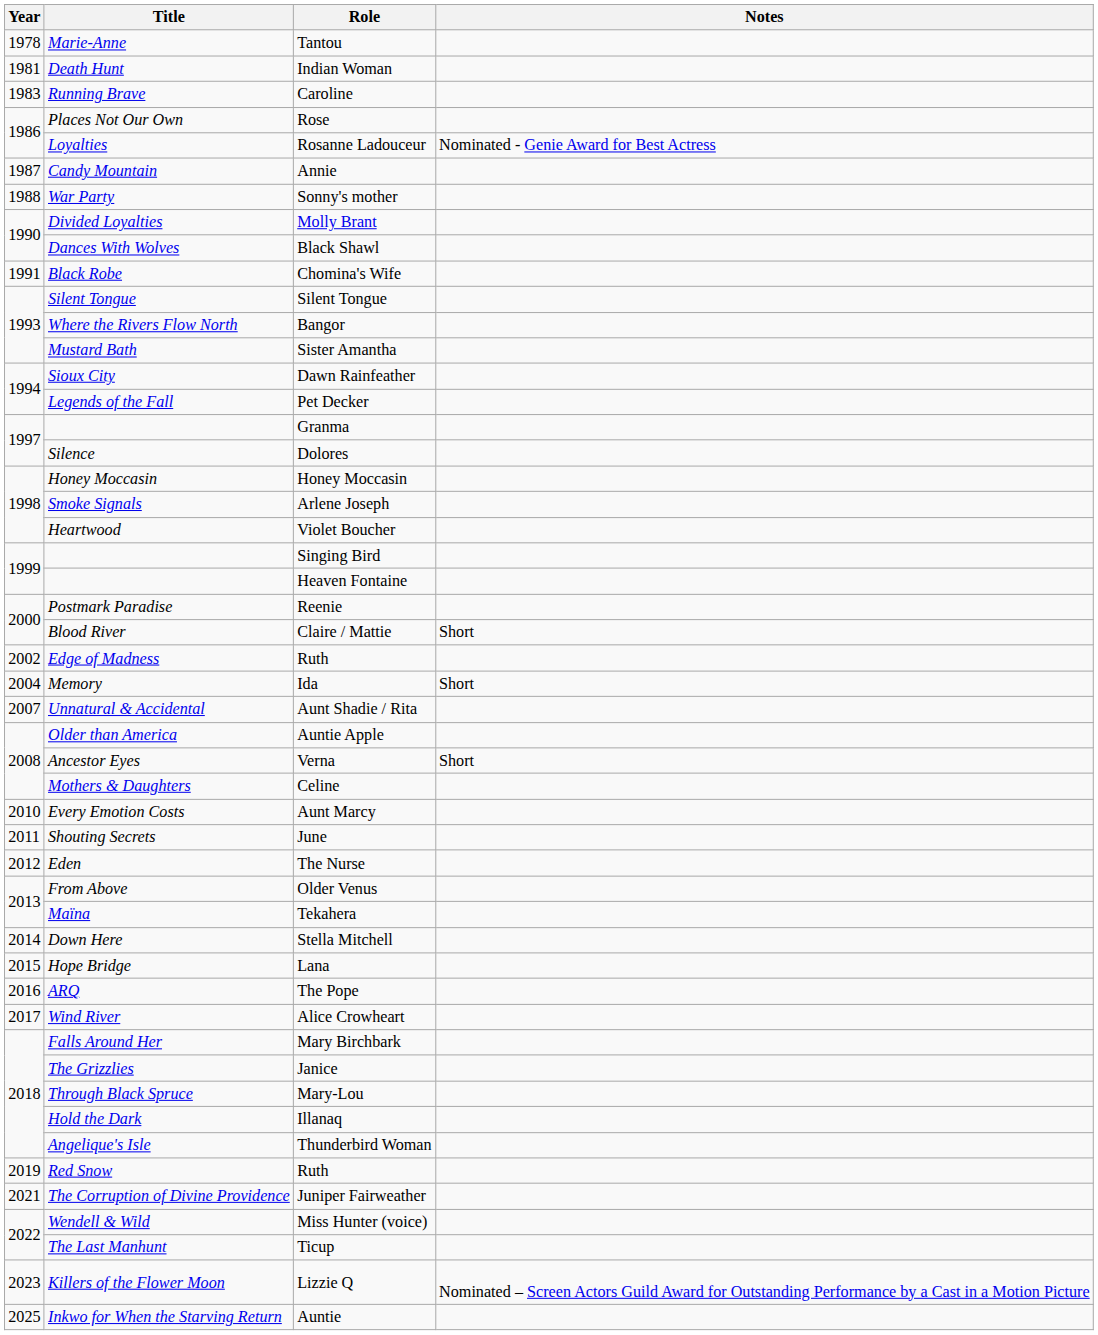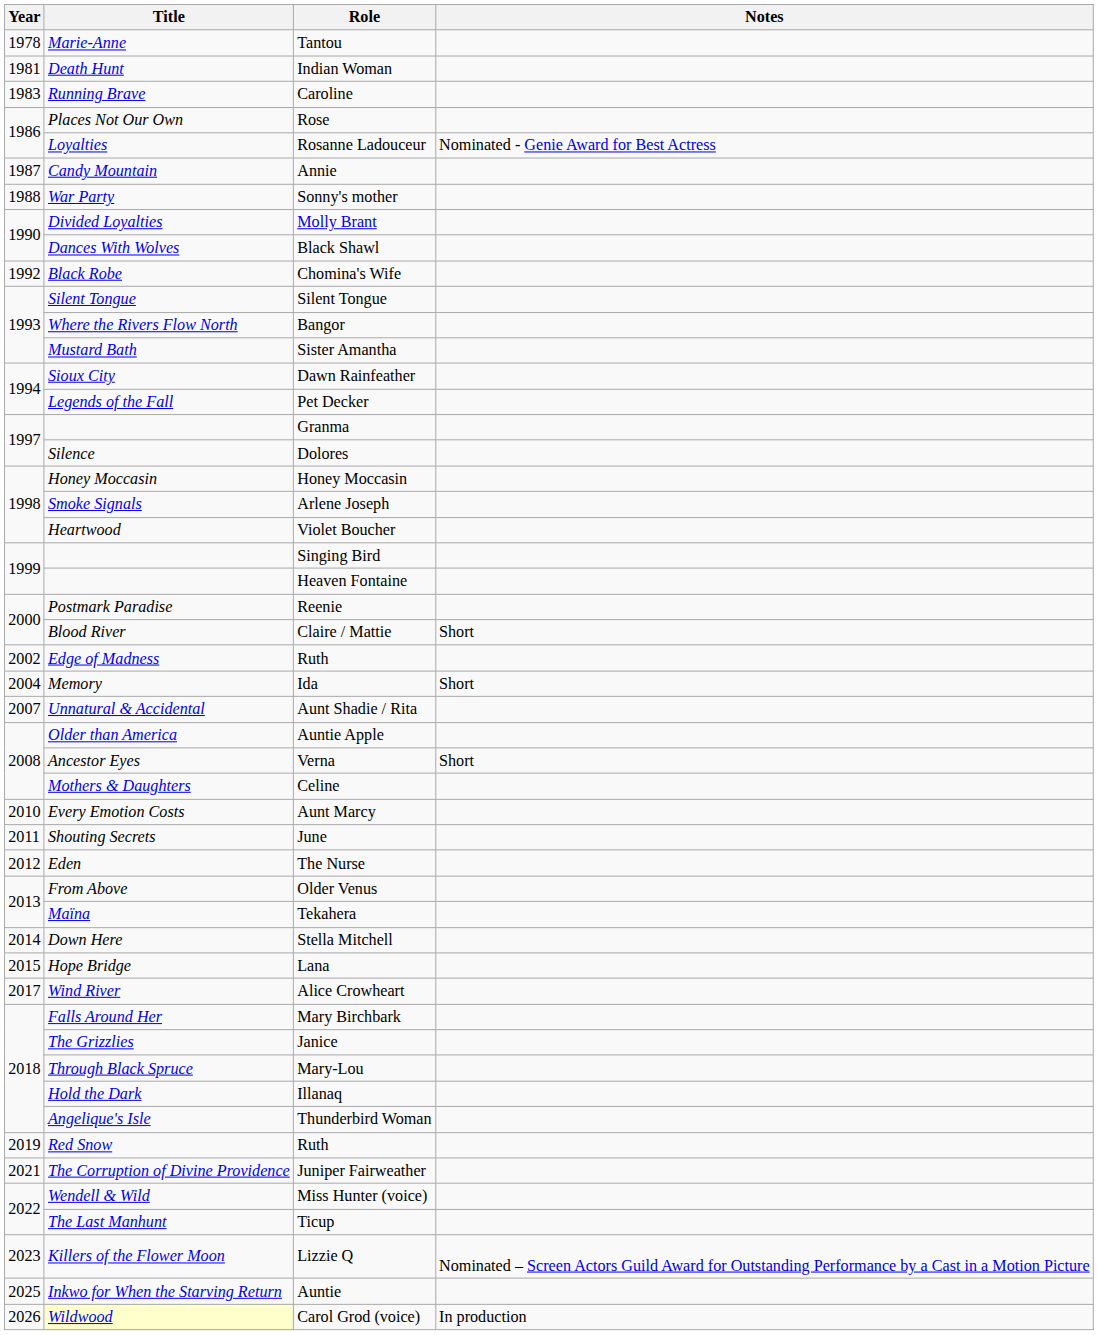Chomina's Wife | Year: 1991 -> 1992
- row: 2016 | ARQ | The Pope
+ row: 2026 | Wildwood | Carol Grod (voice) | In production
